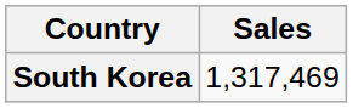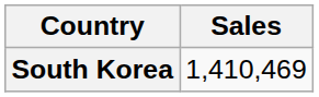South Korea | Sales: 1,317,469 -> 1,410,469
